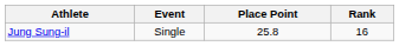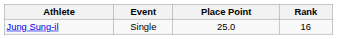Jung Sung-il | Place Point: 25.8 -> 25.0
